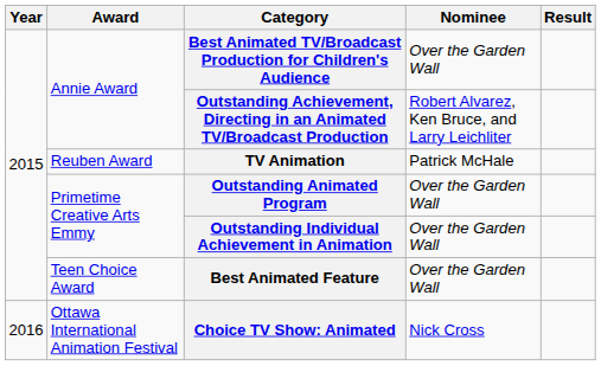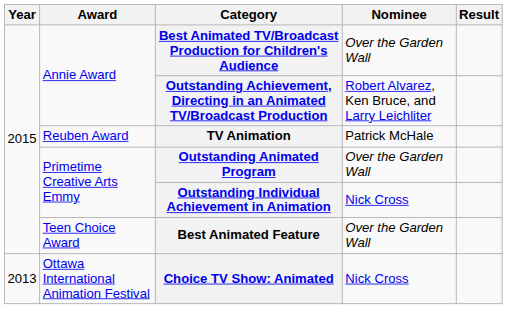Outstanding Individual Achievement in Animation | Nominee: Over the Garden Wall -> Nick Cross
Choice TV Show: Animated | Year: 2016 -> 2013
